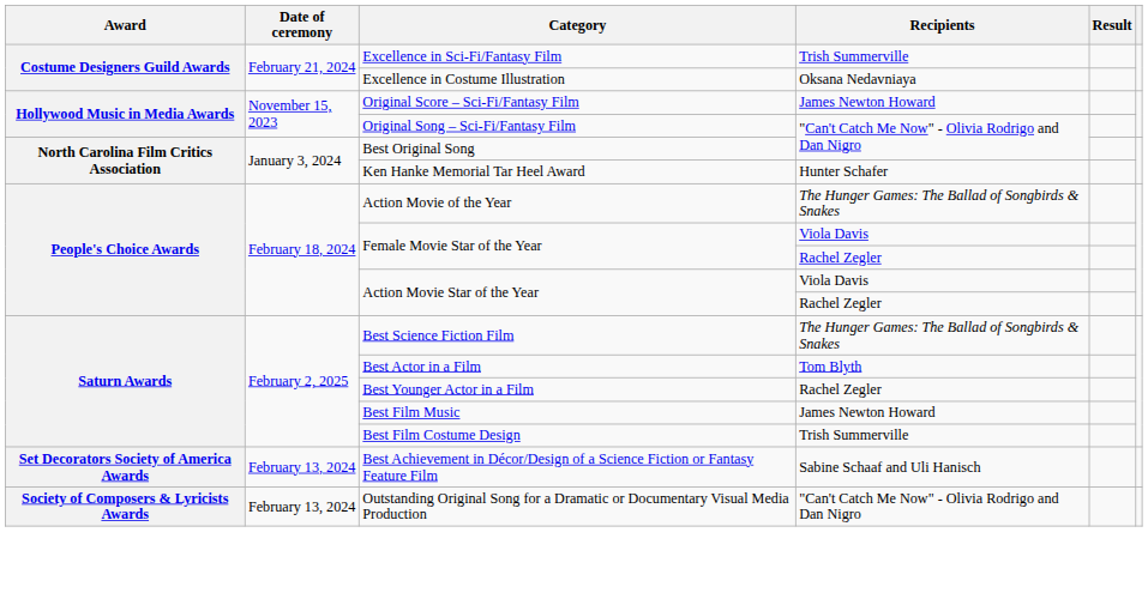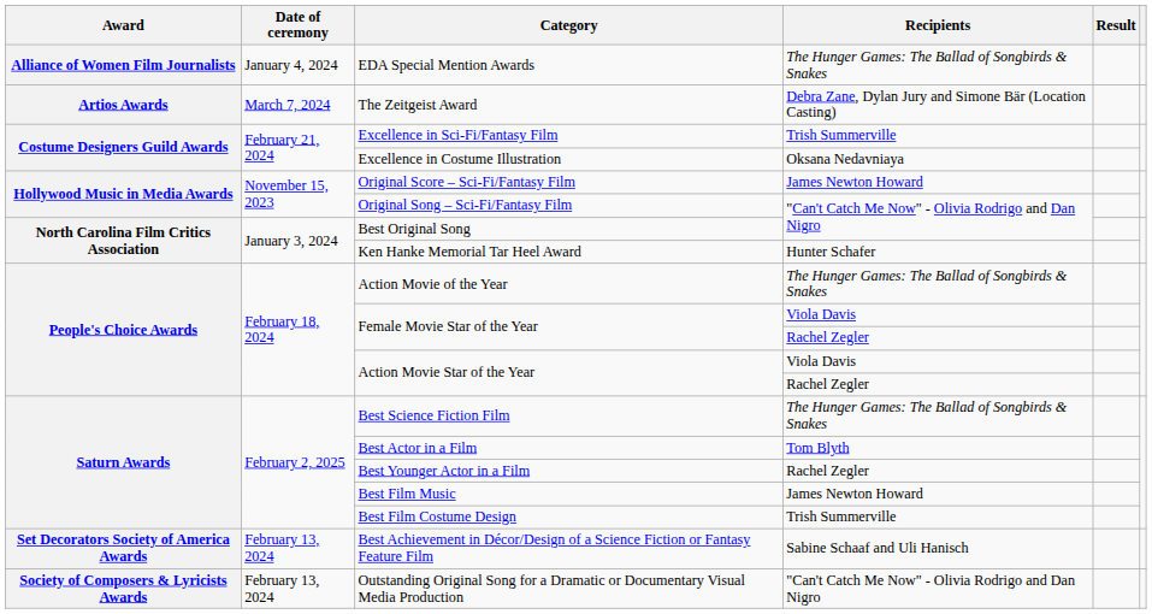+ row: Alliance of Women Film Journalists | January 4, 2024 | EDA Special Mention Awards | The Hunger Games: The Ballad of Songbirds & Snakes
+ row: Artios Awards | March 7, 2024 | The Zeitgeist Award | Debra Zane, Dylan Jury and Simone Bär (Location Casting)
